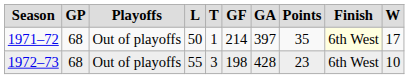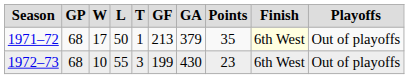columns swapped: W <-> Playoffs
1971–72 | GF: 214 -> 213
1971–72 | GA: 397 -> 379
1972–73 | GF: 198 -> 199
1972–73 | GA: 428 -> 430
